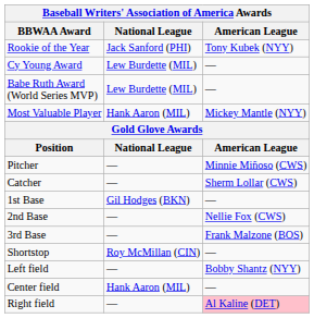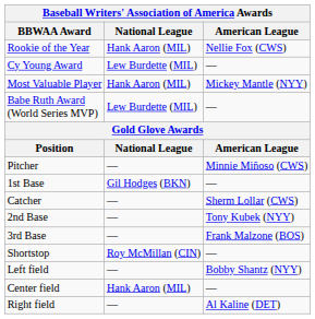Rookie of the Year | National League: Jack Sanford (PHI) -> Hank Aaron (MIL)
Rookie of the Year | American League: Tony Kubek (NYY) -> Nellie Fox (CWS)
rows swapped: Most Valuable Player <-> Babe Ruth Award (World Series MVP)
rows swapped: Catcher <-> 1st Base
2nd Base | American League: Nellie Fox (CWS) -> Tony Kubek (NYY)
Right field | American League: pink background -> no background
